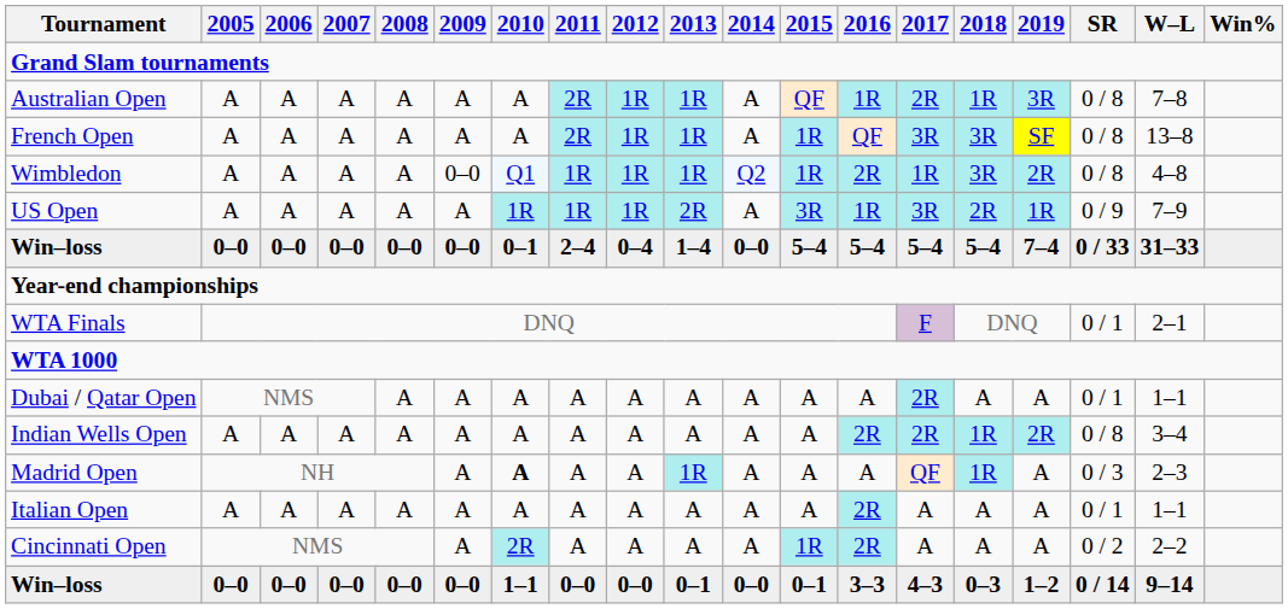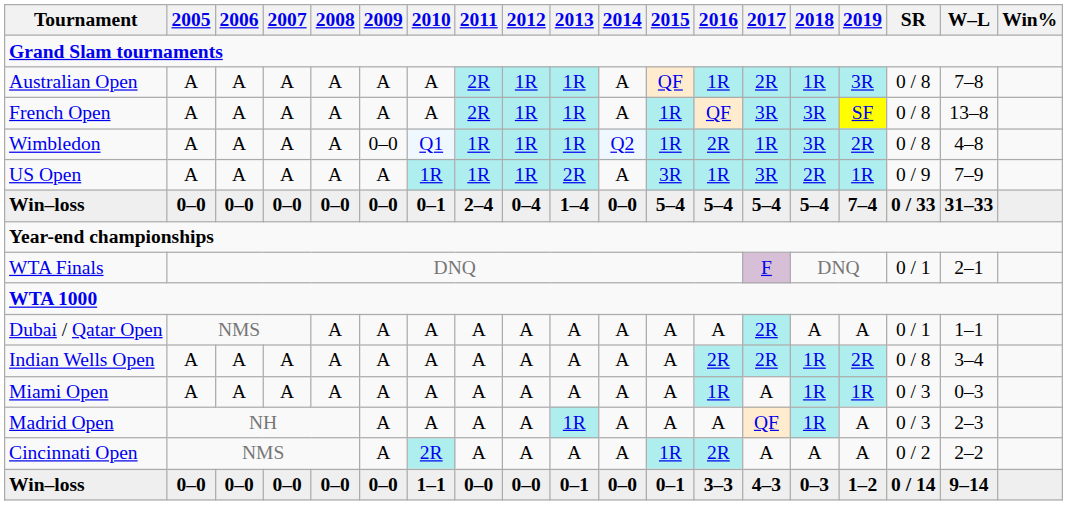+ row: Miami Open | A | A | A | A | A | A | A | A | A | A | A | 1R | A | 1R | 1R | 0 / 3 | 0–3
Madrid Open | 2010: bold -> normal
- row: Italian Open | A | A | A | A | A | A | A | A | A | A | A | 2R | A | A | A | 0 / 1 | 1–1
